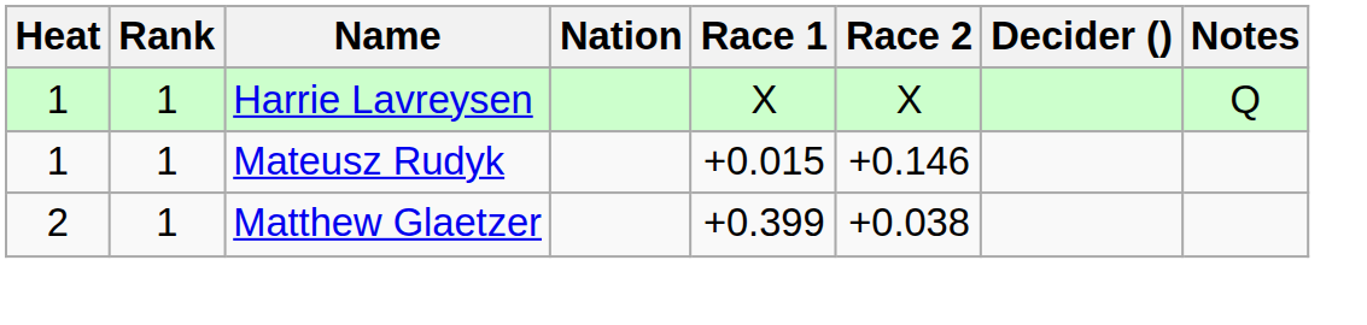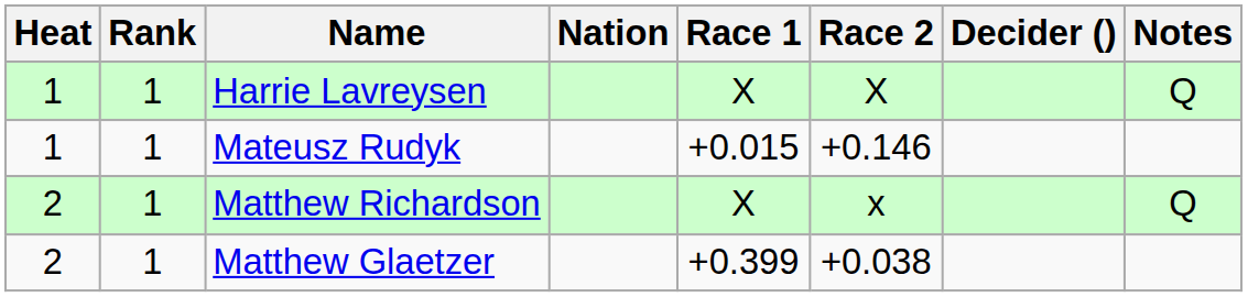+ row: 2 | 1 | Matthew Richardson | X | x | Q
